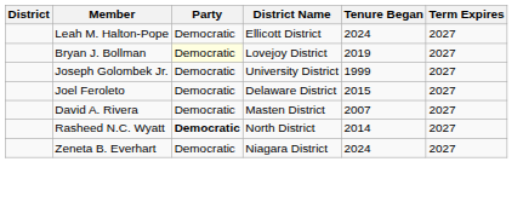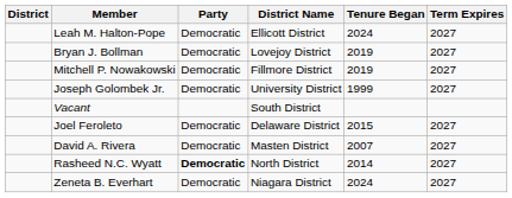Bryan J. Bollman | Party: lightyellow background -> no background
+ row: Mitchell P. Nowakowski | Democratic | Fillmore District | 2019 | 2027
+ row: Vacant | South District
